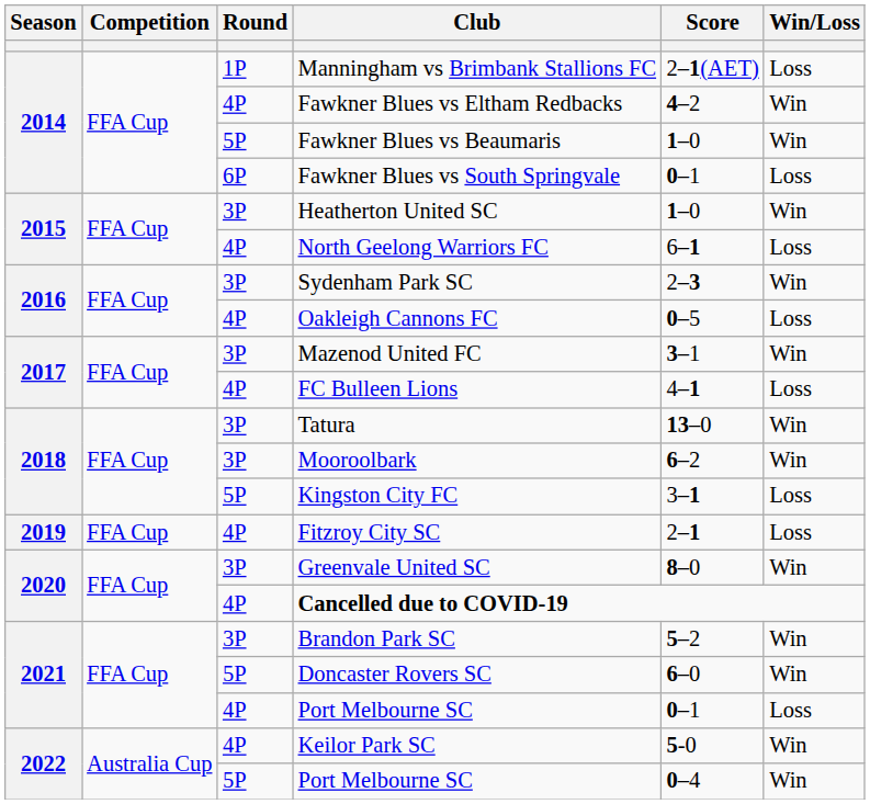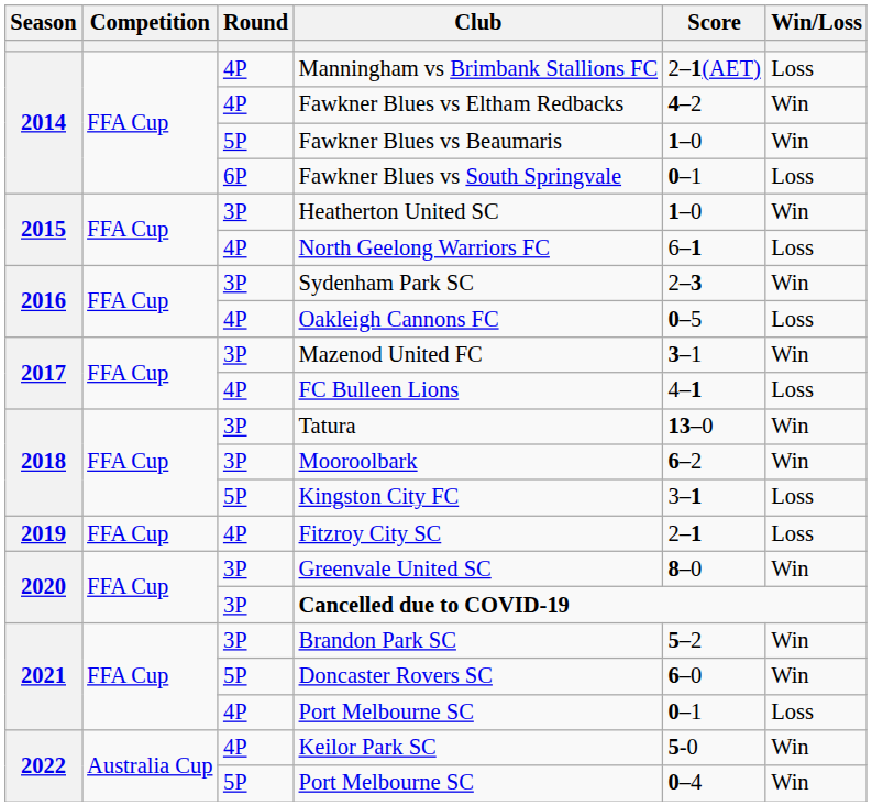Manningham vs Brimbank Stallions FC | Round: 1P -> 4P
Cancelled due to COVID-19 | Round: 4P -> 3P
